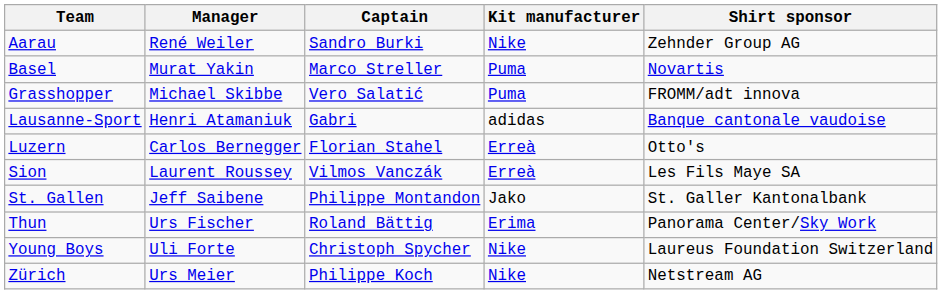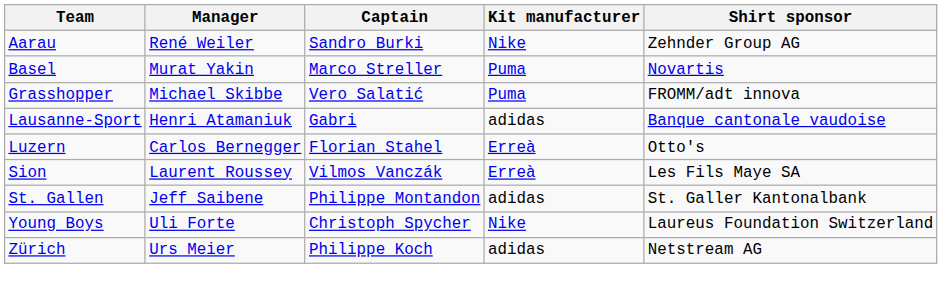St. Gallen | Kit manufacturer: Jako -> adidas
- row: Thun | Urs Fischer | Roland Bättig | Erima | Panorama Center/Sky Work
Zürich | Kit manufacturer: Nike -> adidas
